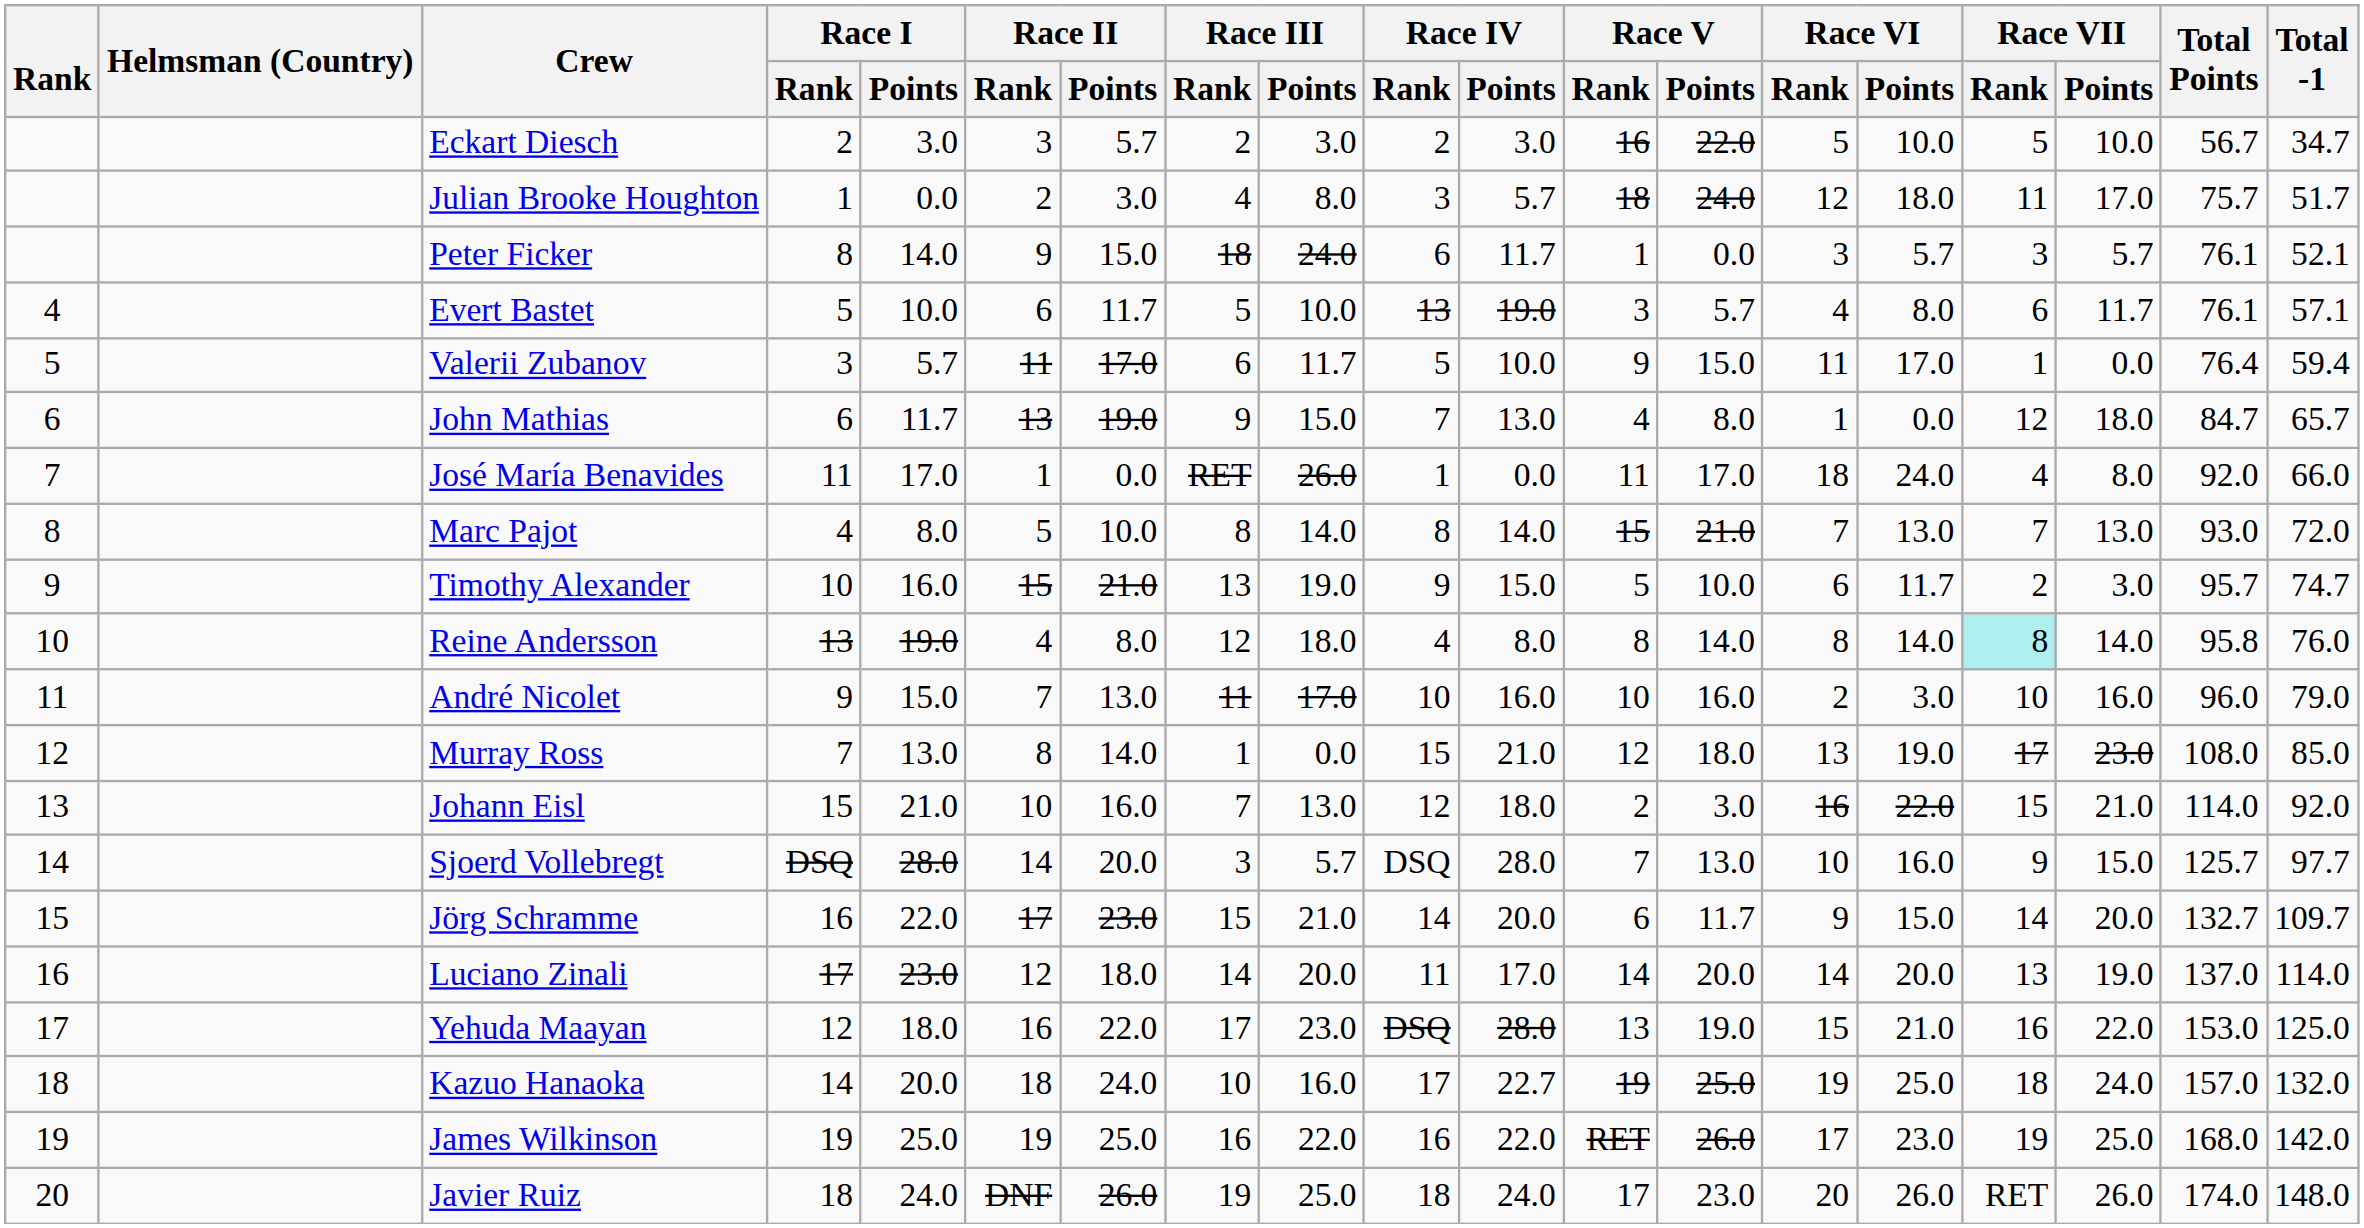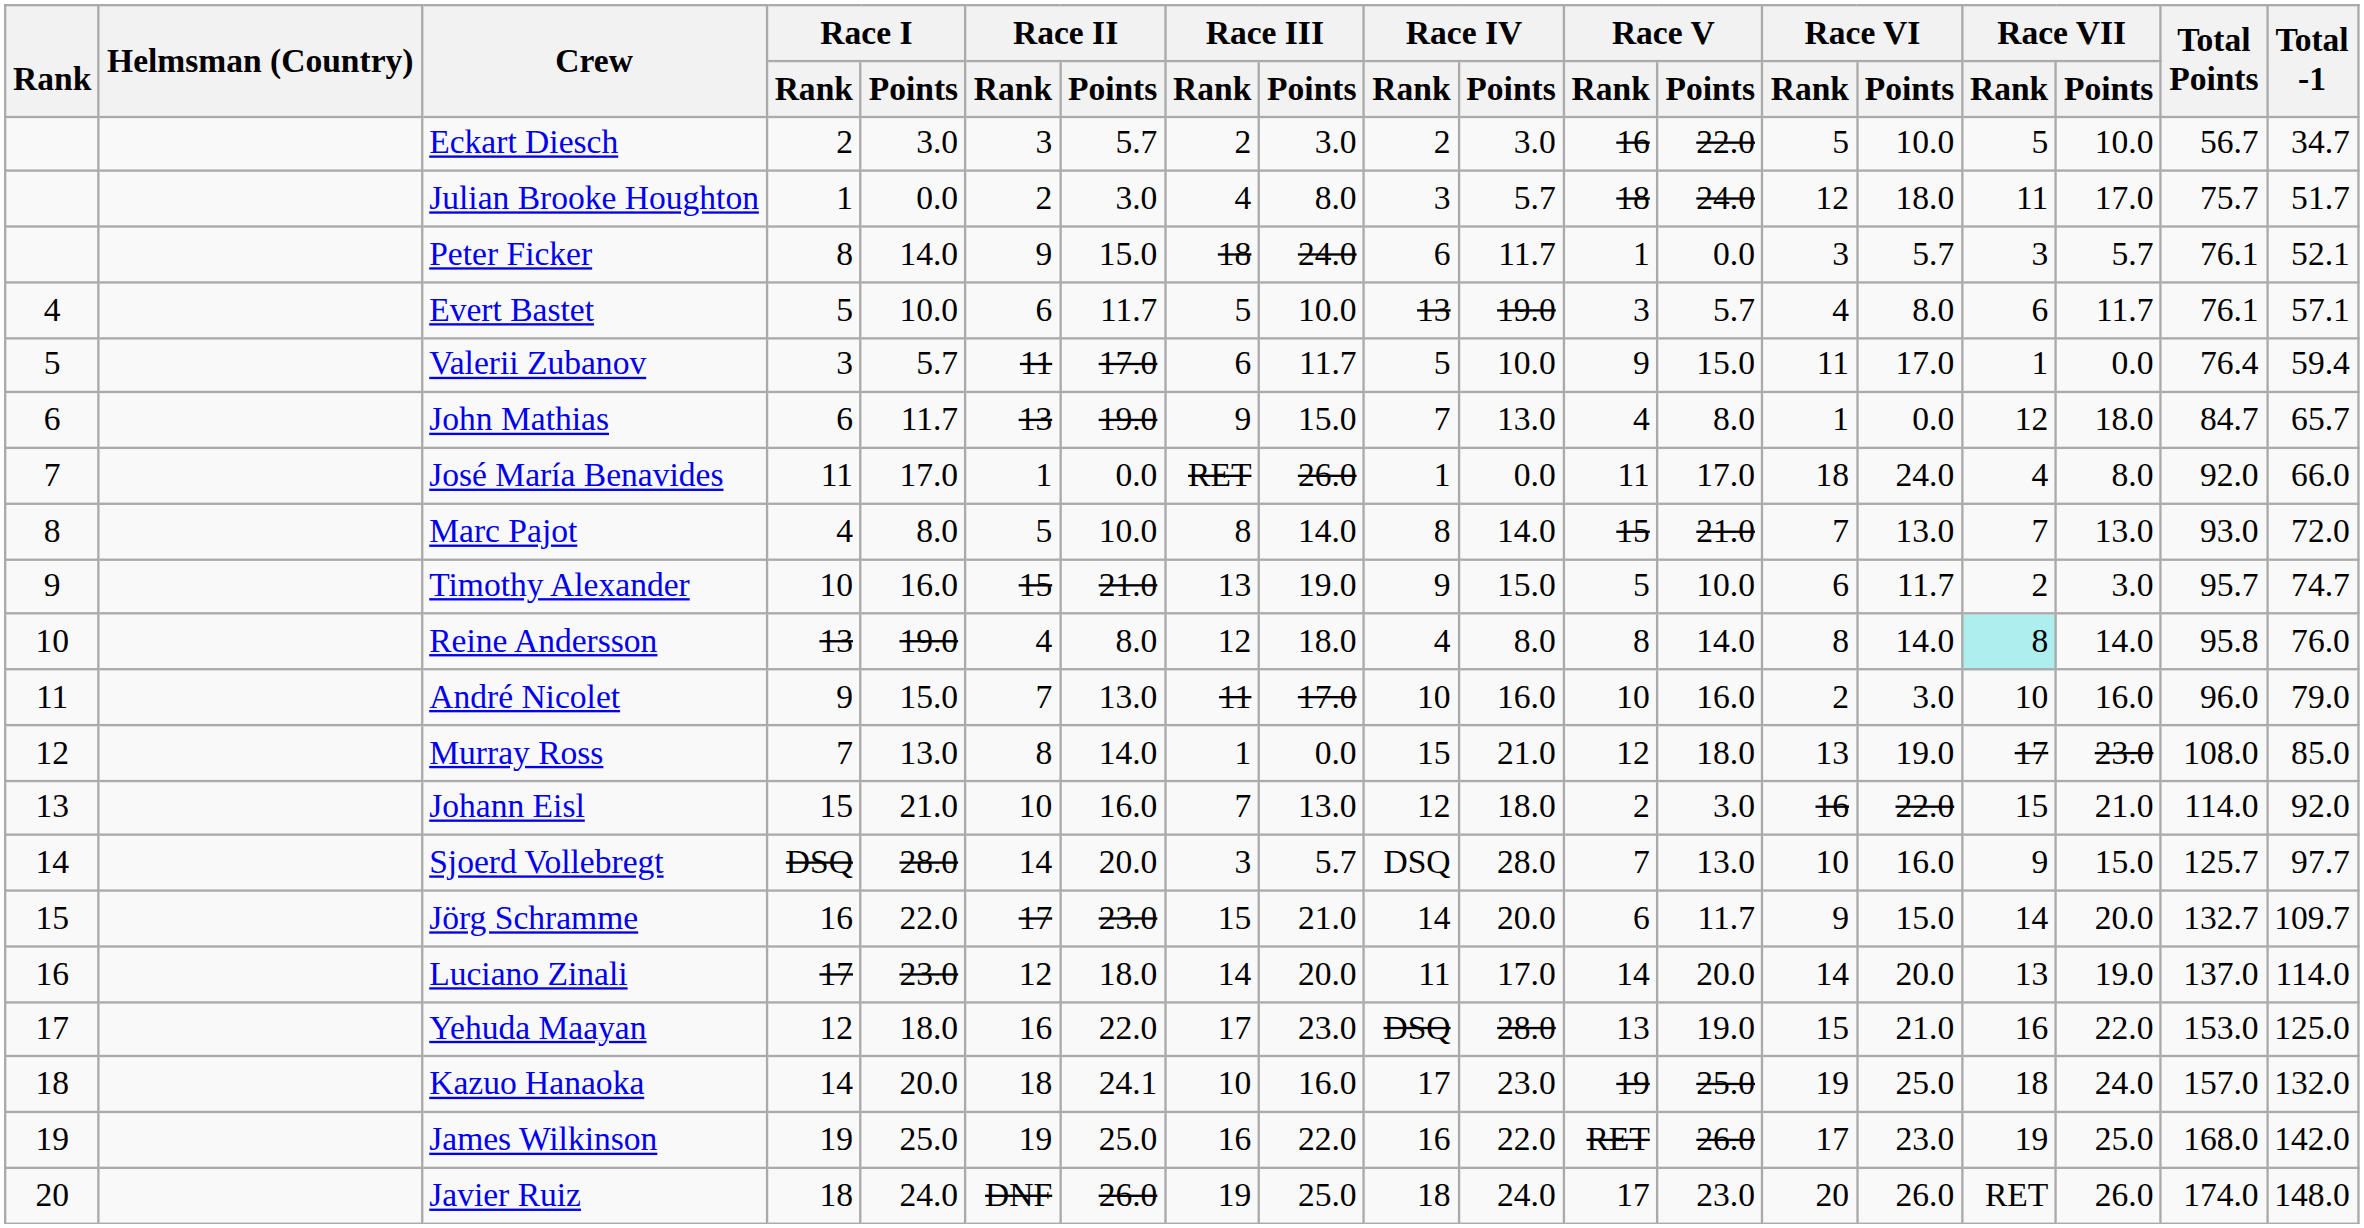Kazuo Hanaoka | Race II / Points: 24.0 -> 24.1
Kazuo Hanaoka | Race IV / Points: 22.7 -> 23.0
